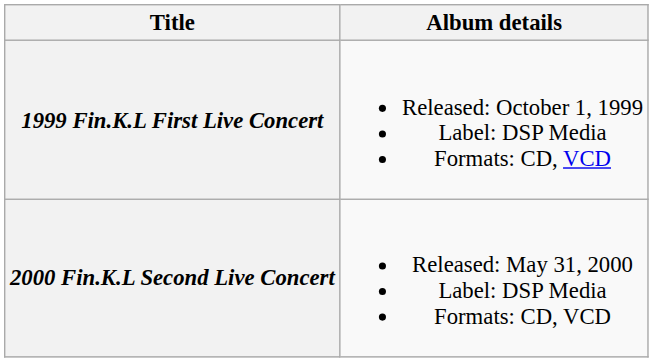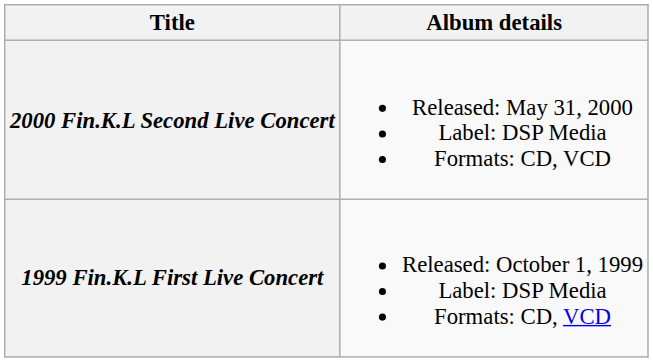rows swapped: 1999 Fin.K.L First Live Concert <-> 2000 Fin.K.L Second Live Concert
